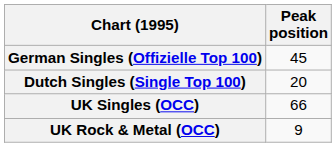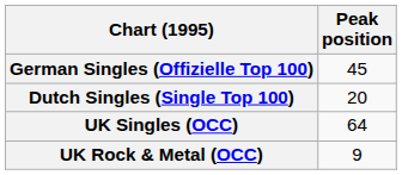UK Singles (OCC) | Peak position: 66 -> 64
